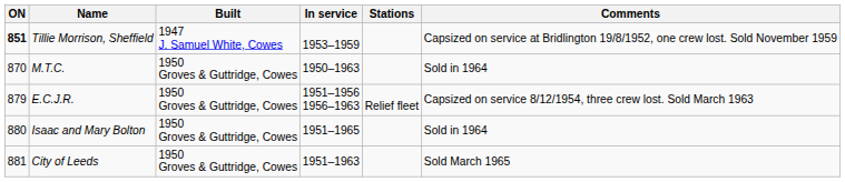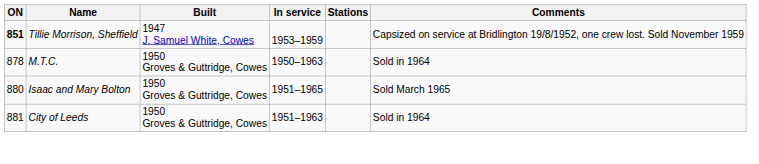M.T.C. | ON: 870 -> 878
- row: 879 | E.C.J.R. | 1950 Groves & Guttridge, Cowes | 1951–1956 1956–1963 | Relief fleet | Capsized on service 8/12/1954, three crew lost. Sold March 1963
Isaac and Mary Bolton | Comments: Sold in 1964 -> Sold March 1965
City of Leeds | Comments: Sold March 1965 -> Sold in 1964
